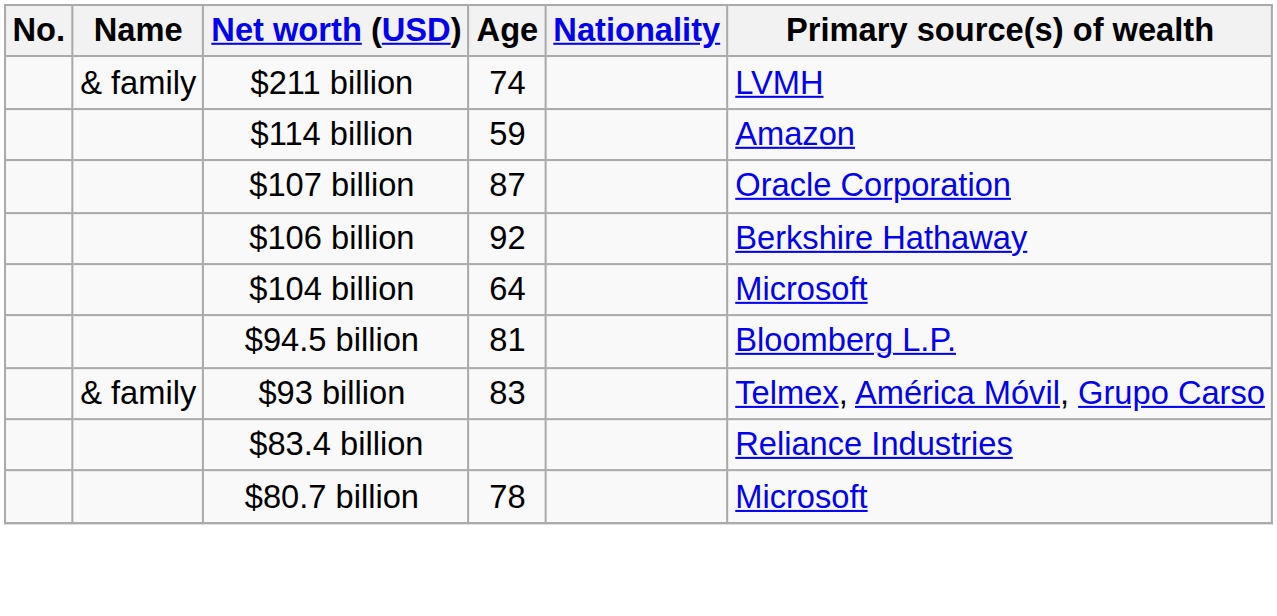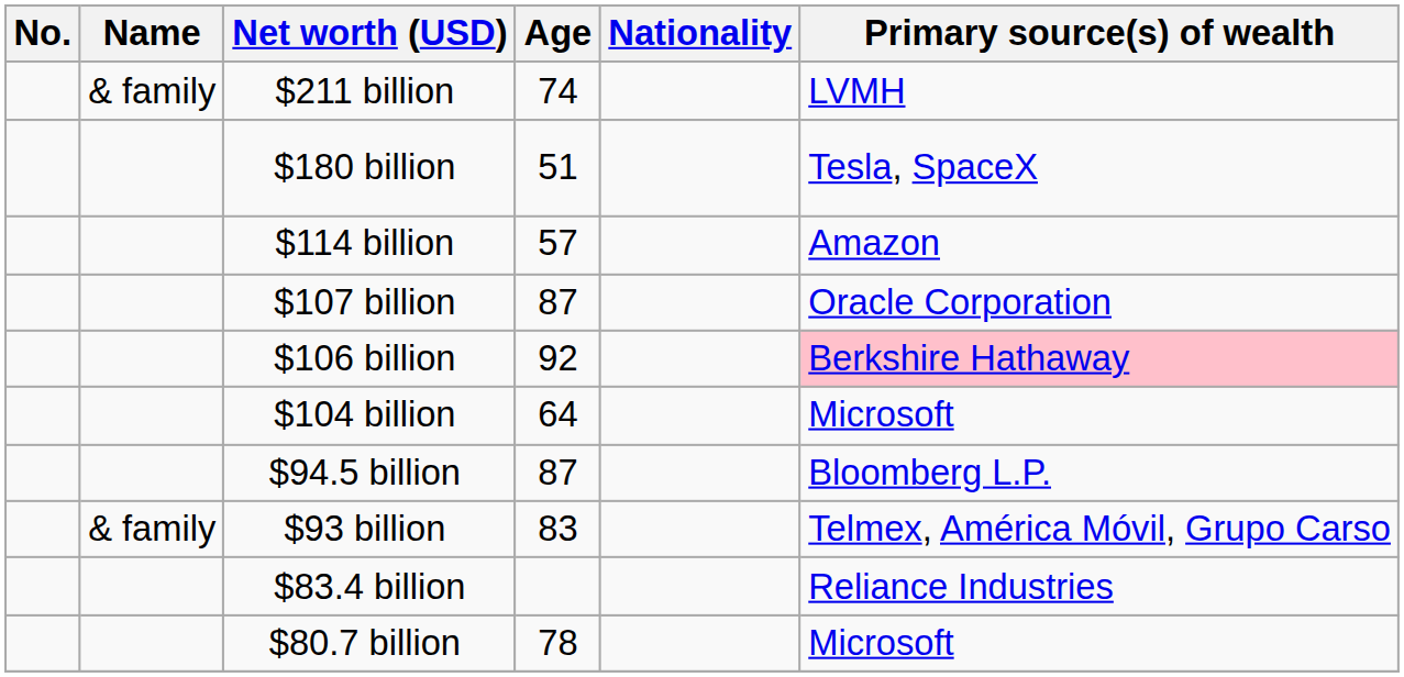+ row: $180 billion | 51 | Tesla, SpaceX
$114 billion | Age: 59 -> 57
$106 billion | Primary source(s) of wealth: no background -> pink background
$94.5 billion | Age: 81 -> 87
